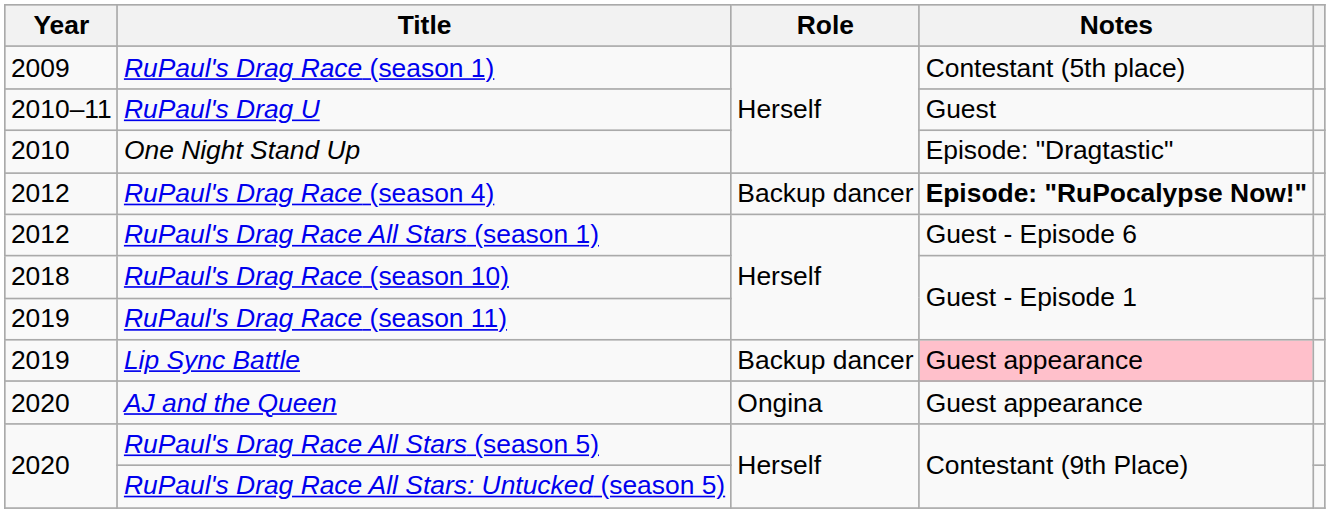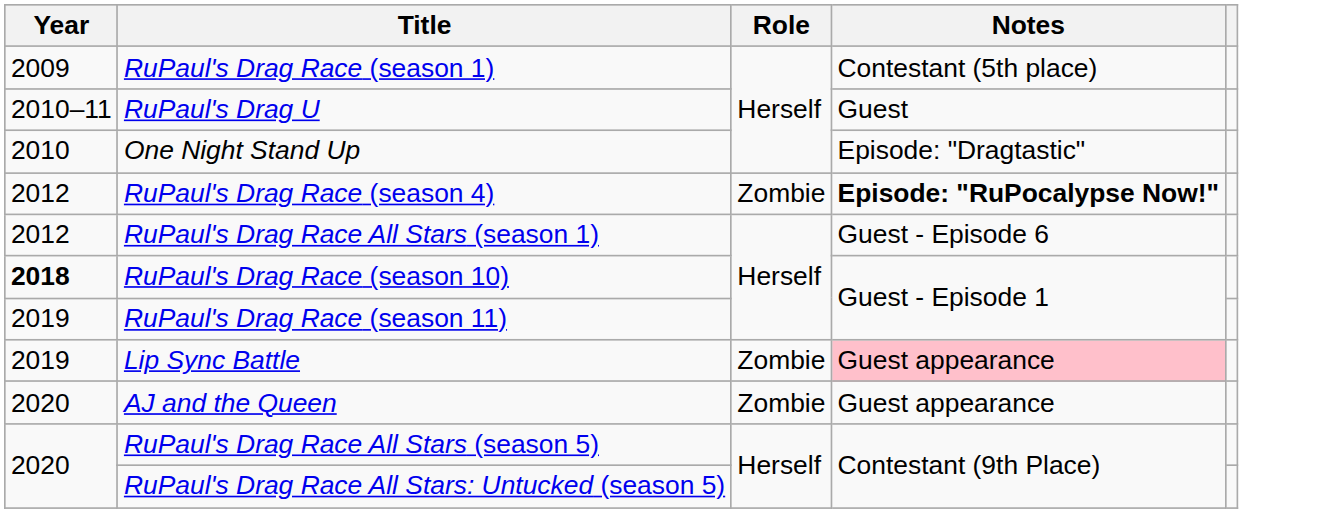RuPaul's Drag Race (season 4) | Role: Backup dancer -> Zombie
RuPaul's Drag Race (season 10) | Year: normal -> bold
Lip Sync Battle | Role: Backup dancer -> Zombie
AJ and the Queen | Role: Ongina -> Zombie
